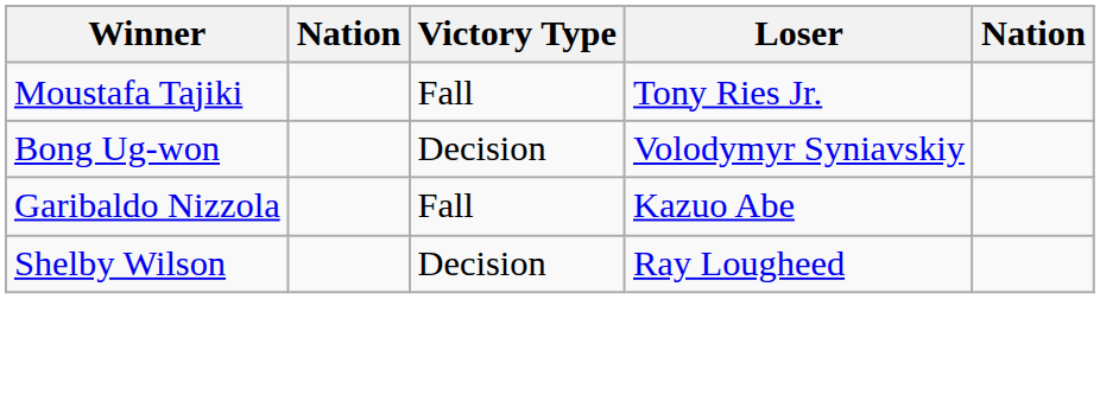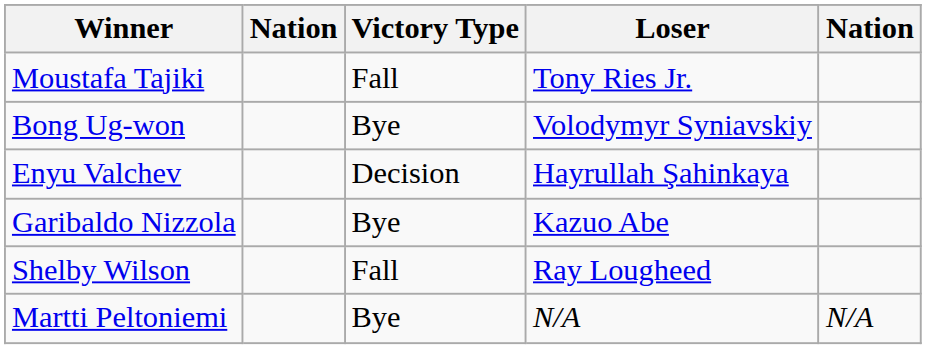Bong Ug-won | Victory Type: Decision -> Bye
+ row: Enyu Valchev | Decision | Hayrullah Şahinkaya
Garibaldo Nizzola | Victory Type: Fall -> Bye
Shelby Wilson | Victory Type: Decision -> Fall
+ row: Martti Peltoniemi | Bye | N/A | N/A
